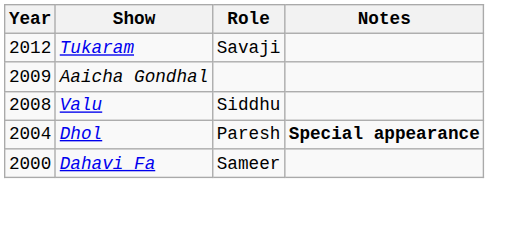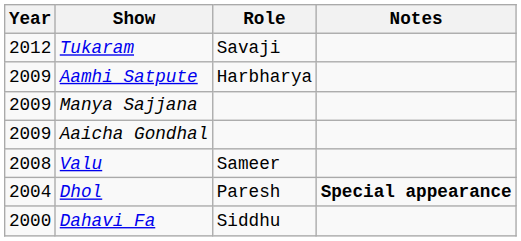+ row: 2009 | Aamhi Satpute | Harbharya
+ row: 2009 | Manya Sajjana
Valu | Role: Siddhu -> Sameer
Dahavi Fa | Role: Sameer -> Siddhu
